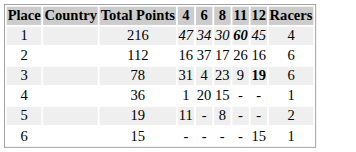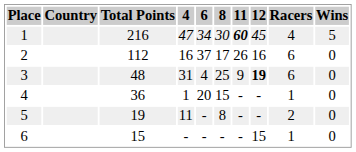+ column: Wins | 5 | 0 | 0 | 0 | 0 | 0
3 | Total Points: 78 -> 48
3 | 8: 23 -> 25
